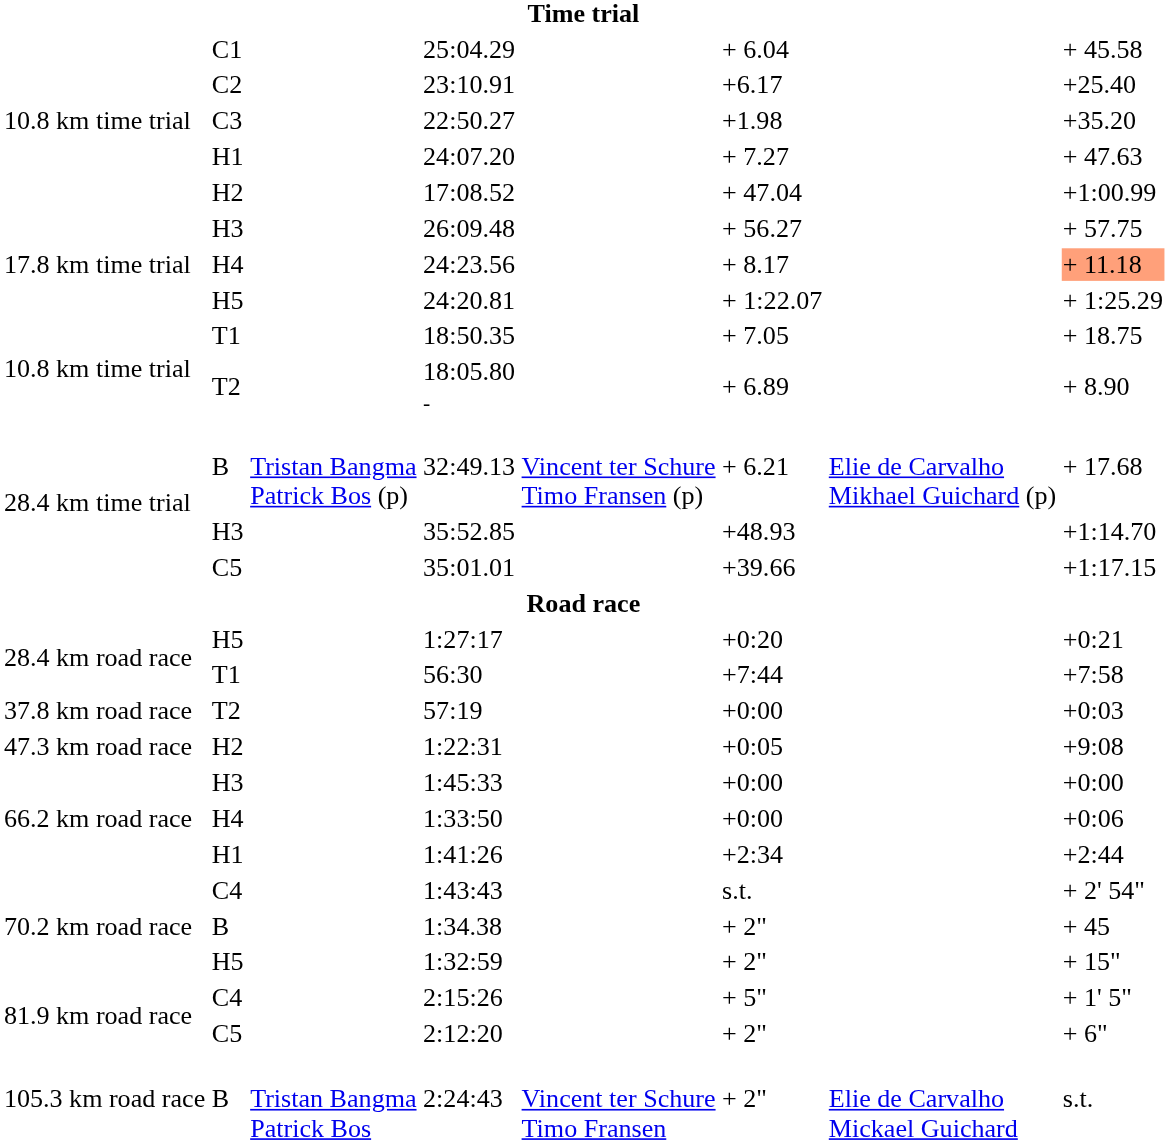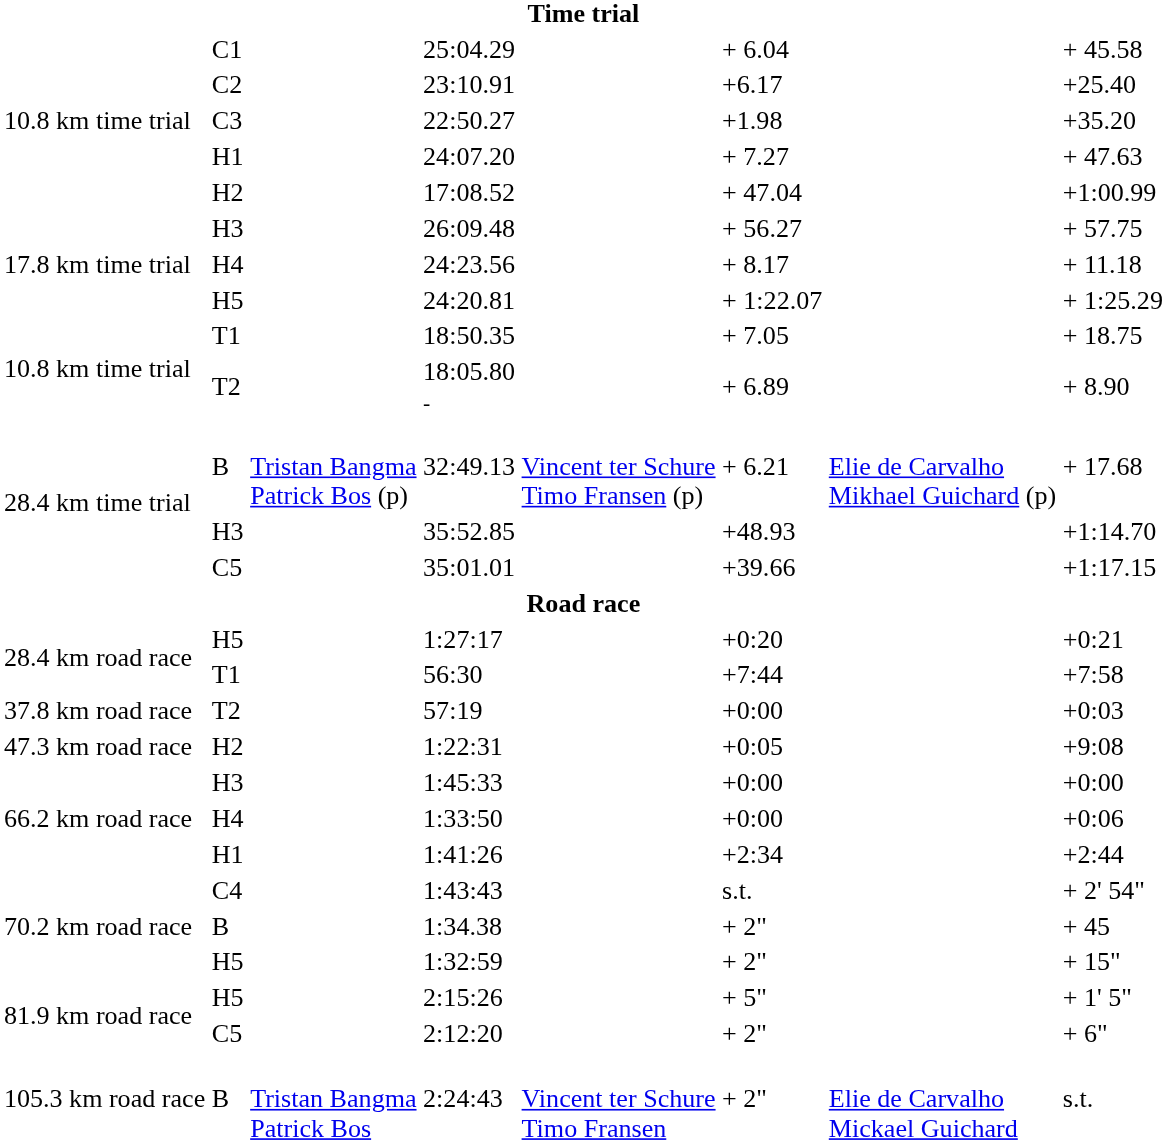24:23.56 | column 8: lightsalmon background -> no background
2:15:26 | column 2: C4 -> H5
